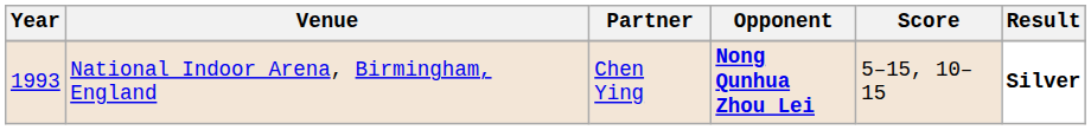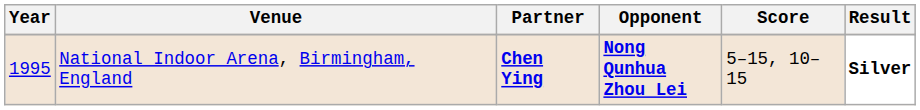National Indoor Arena, Birmingham, England | Year: 1993 -> 1995
National Indoor Arena, Birmingham, England | Partner: normal -> bold
